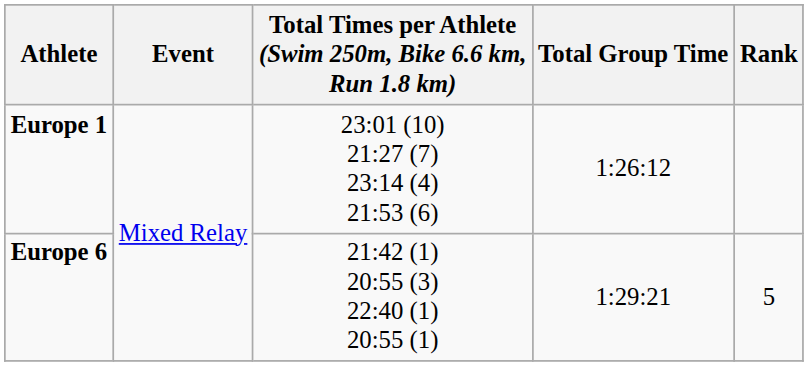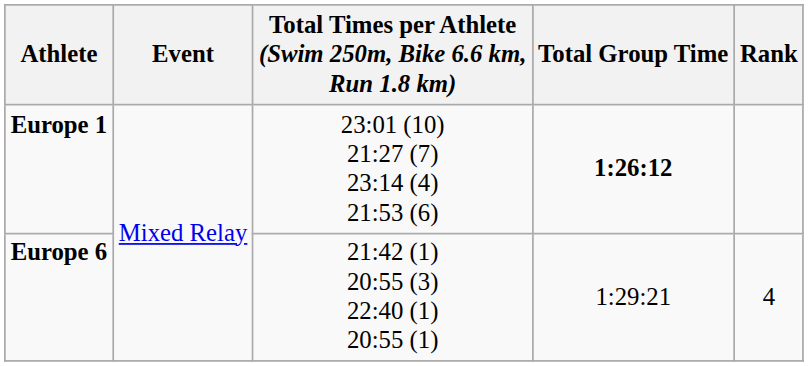Europe 1 | Total Group Time: normal -> bold
Europe 6 | Rank: 5 -> 4
